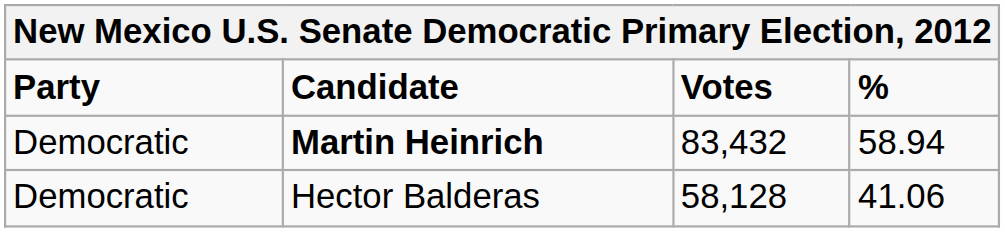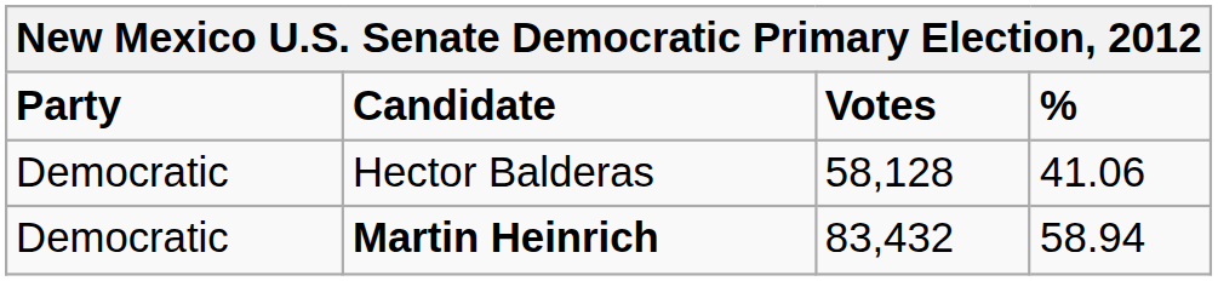rows swapped: Martin Heinrich <-> Hector Balderas
